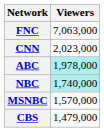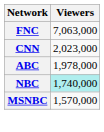ABC | Viewers: paleturquoise background -> no background
- row: CBS | 1,479,000
